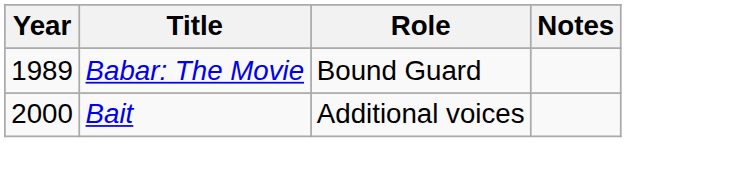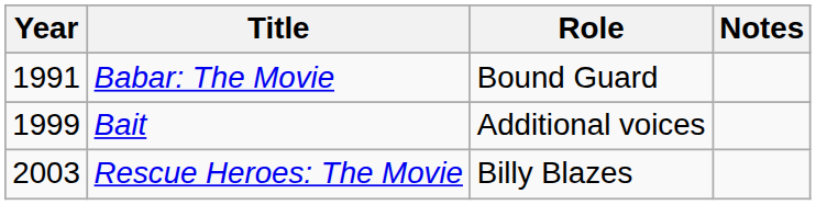Babar: The Movie | Year: 1989 -> 1991
Bait | Year: 2000 -> 1999
+ row: 2003 | Rescue Heroes: The Movie | Billy Blazes
